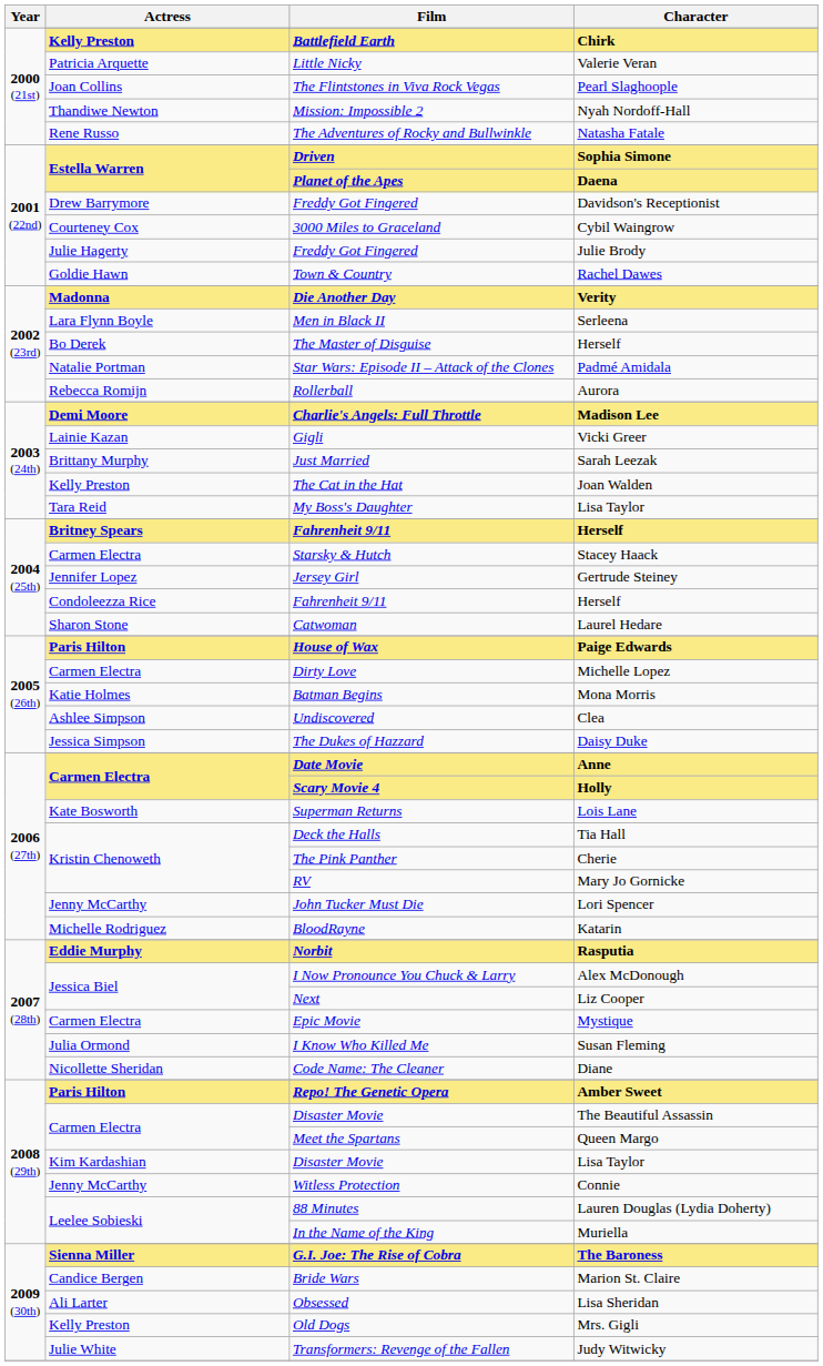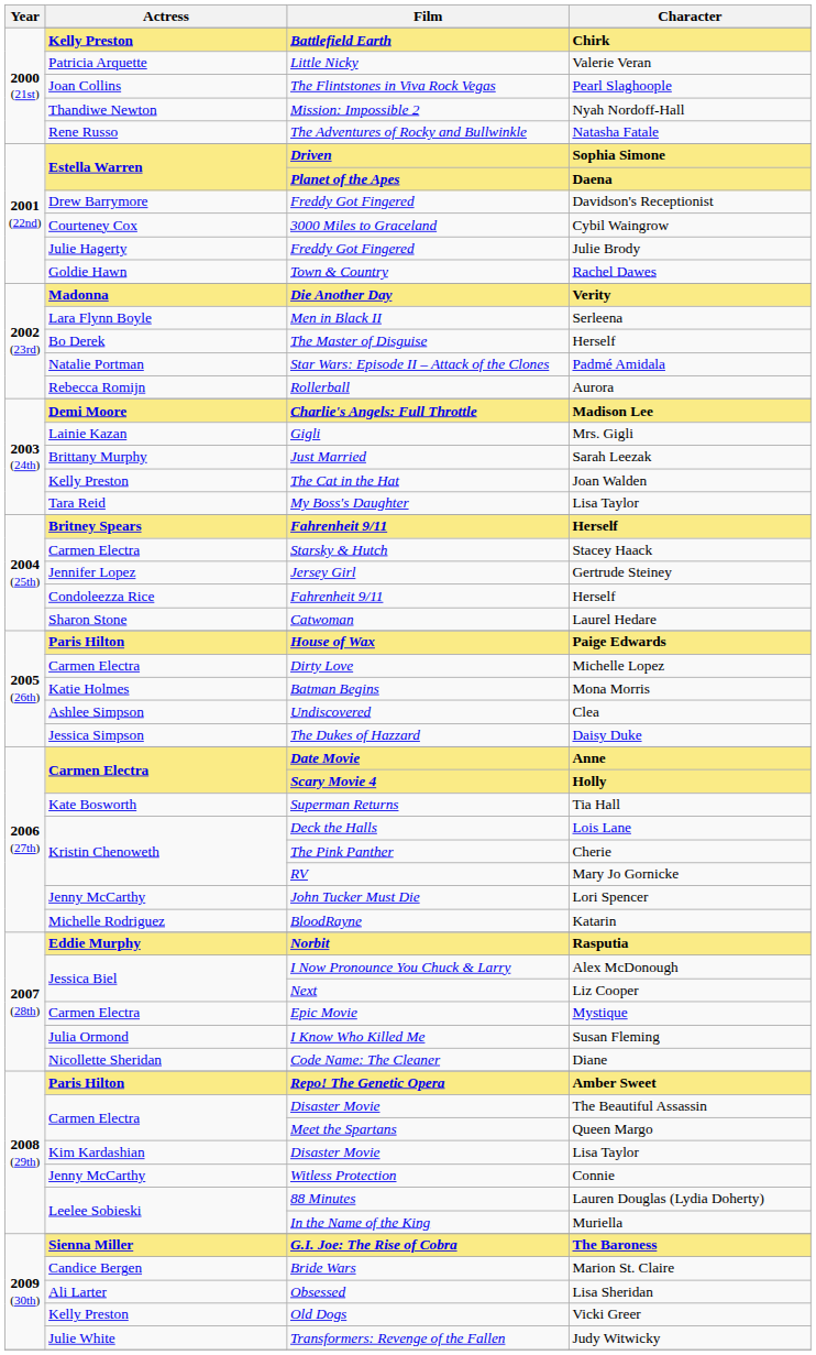Gigli | Character: Vicki Greer -> Mrs. Gigli
Superman Returns | Character: Lois Lane -> Tia Hall
Deck the Halls | Character: Tia Hall -> Lois Lane
Old Dogs | Character: Mrs. Gigli -> Vicki Greer
